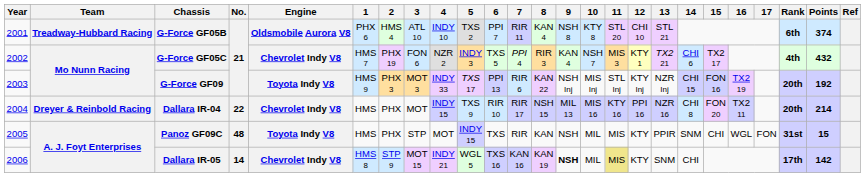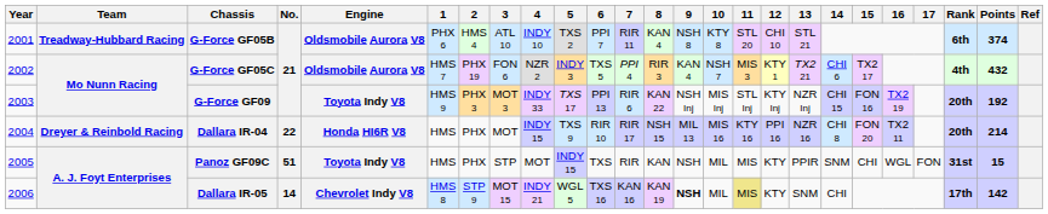G-Force GF05C | Engine: Chevrolet Indy V8 -> Oldsmobile Aurora V8
Dallara IR-04 | Engine: Chevrolet Indy V8 -> Honda HI6R V8
Panoz GF09C | No.: 48 -> 51
